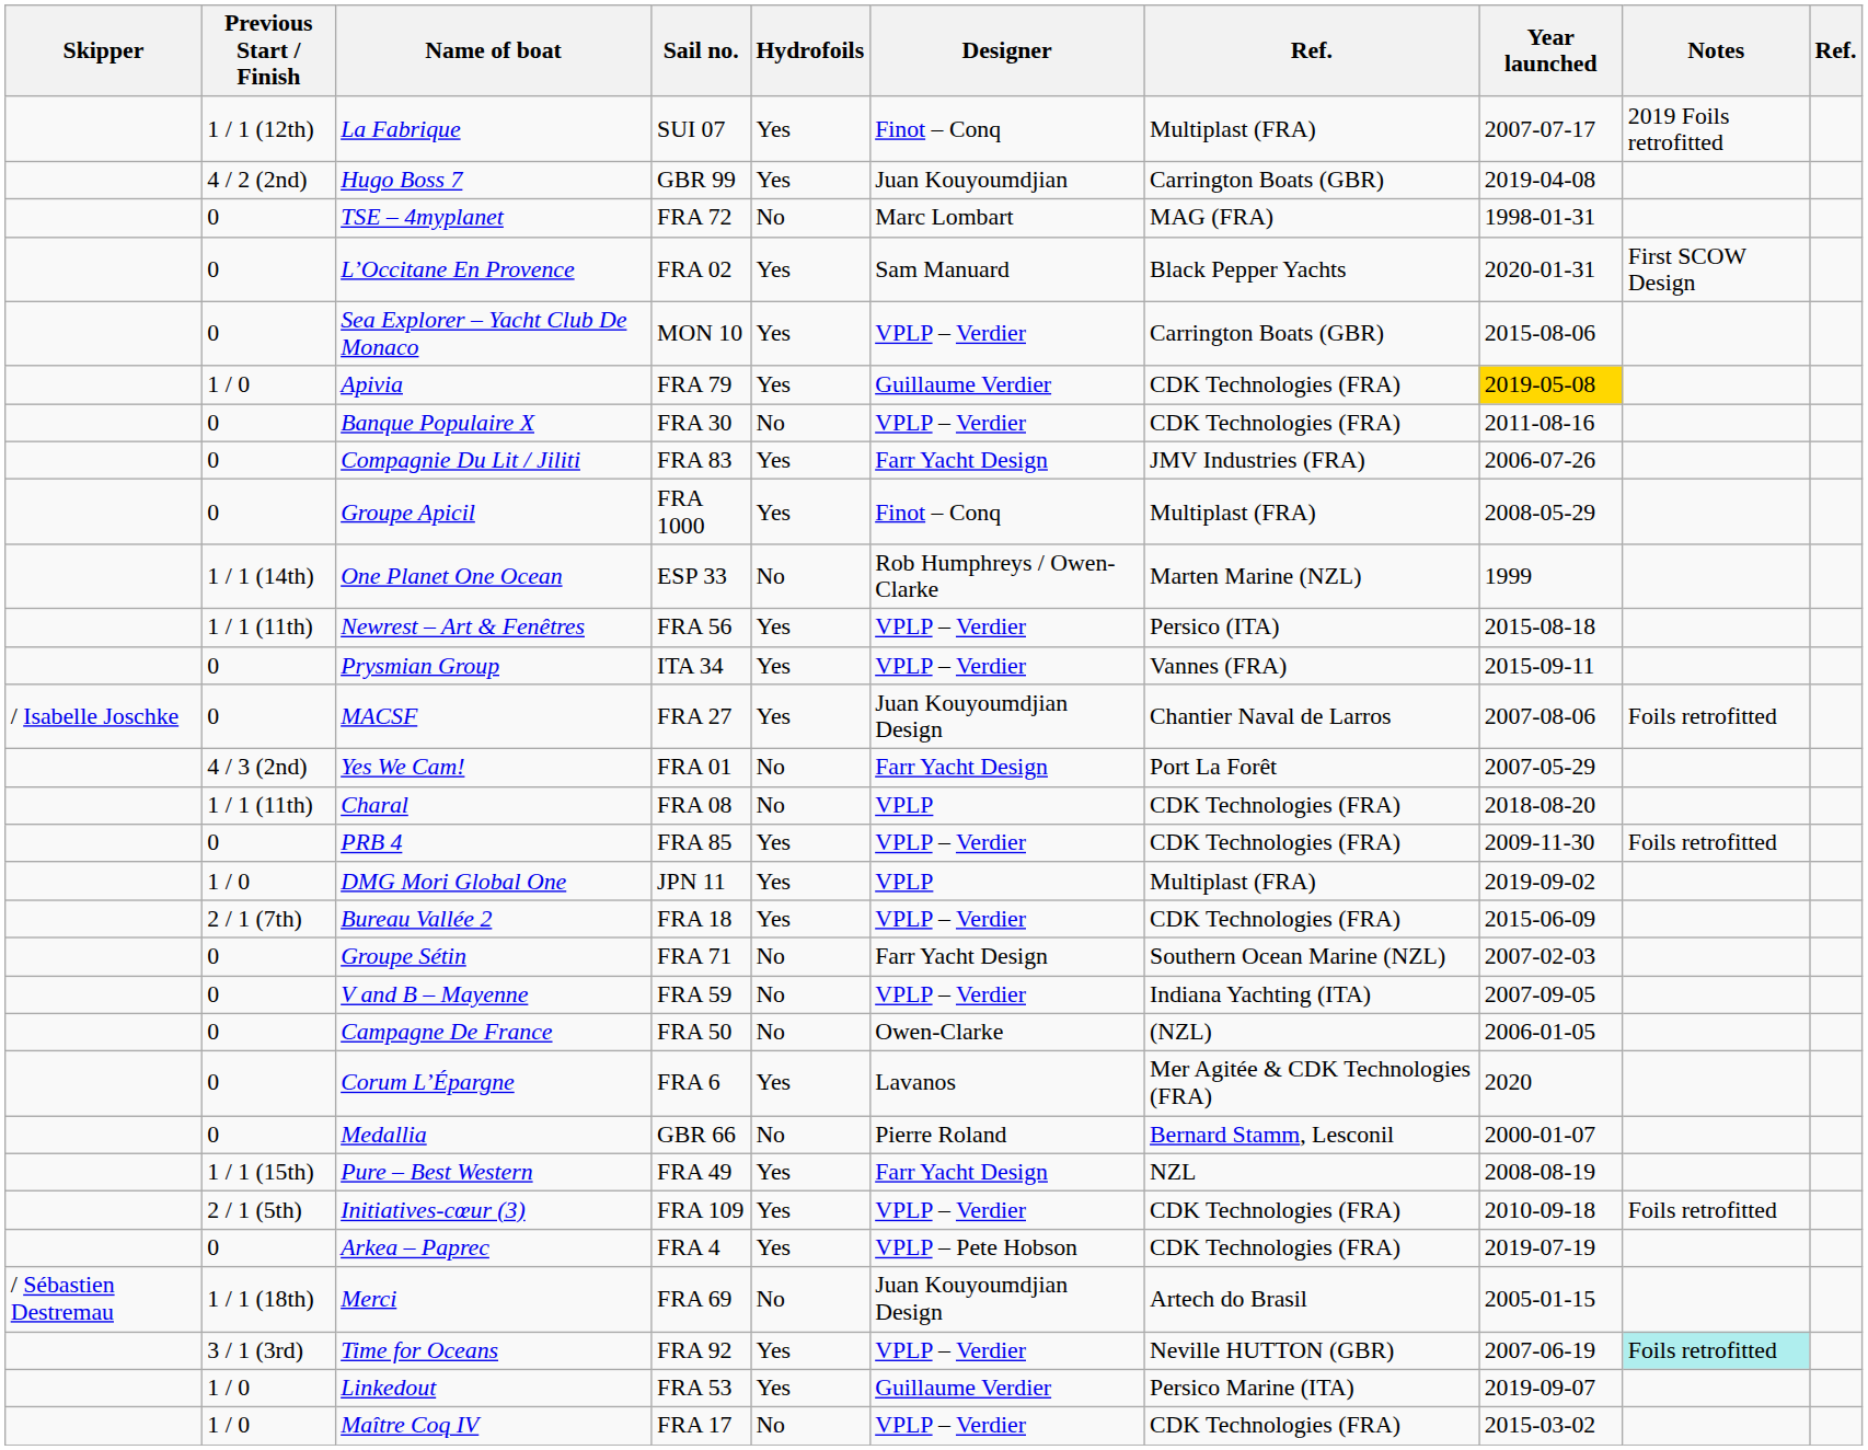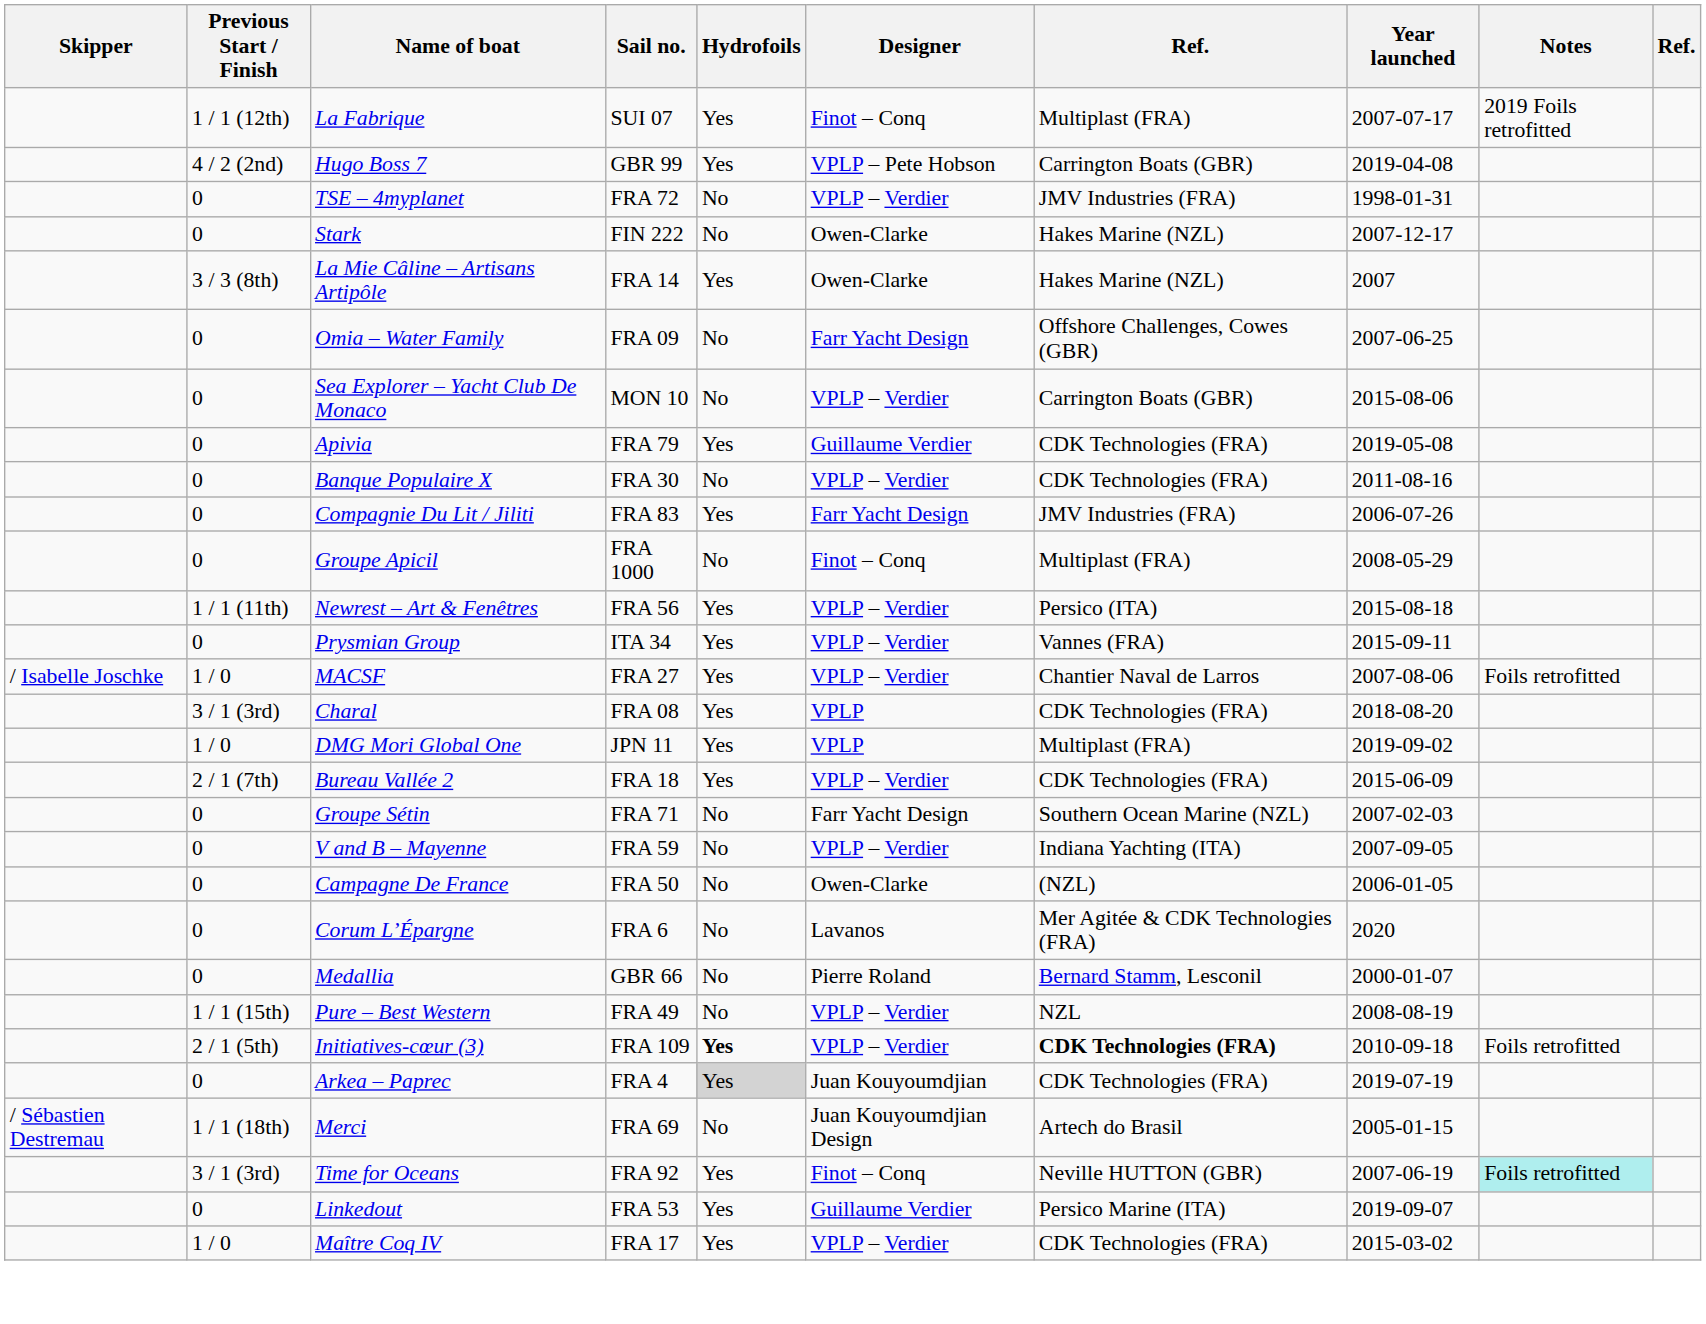Hugo Boss 7 | Designer: Juan Kouyoumdjian -> VPLP – Pete Hobson
TSE – 4myplanet | Designer: Marc Lombart -> VPLP – Verdier
TSE – 4myplanet | column 7: MAG (FRA) -> JMV Industries (FRA)
+ row: 0 | Stark | FIN 222 | No | Owen-Clarke | Hakes Marine (NZL) | 2007-12-17
- row: 0 | L’Occitane En Provence | FRA 02 | Yes | Sam Manuard | Black Pepper Yachts | 2020-01-31 | First SCOW Design
+ row: 3 / 3 (8th) | La Mie Câline – Artisans Artipôle | FRA 14 | Yes | Owen-Clarke | Hakes Marine (NZL) | 2007
+ row: 0 | Omia – Water Family | FRA 09 | No | Farr Yacht Design | Offshore Challenges, Cowes (GBR) | 2007-06-25
Sea Explorer – Yacht Club De Monaco | Hydrofoils: Yes -> No
Apivia | Previous Start / Finish: 1 / 0 -> 0
Apivia | Year launched: gold background -> no background
Groupe Apicil | Hydrofoils: Yes -> No
- row: 1 / 1 (14th) | One Planet One Ocean | ESP 33 | No | Rob Humphreys / Owen-Clarke | Marten Marine (NZL) | 1999
MACSF | Previous Start / Finish: 0 -> 1 / 0
MACSF | Designer: Juan Kouyoumdjian Design -> VPLP – Verdier
- row: 4 / 3 (2nd) | Yes We Cam! | FRA 01 | No | Farr Yacht Design | Port La Forêt | 2007-05-29
Charal | Previous Start / Finish: 1 / 1 (11th) -> 3 / 1 (3rd)
Charal | Hydrofoils: No -> Yes
- row: 0 | PRB 4 | FRA 85 | Yes | VPLP – Verdier | CDK Technologies (FRA) | 2009-11-30 | Foils retrofitted
Corum L’Épargne | Hydrofoils: Yes -> No
Pure – Best Western | Hydrofoils: Yes -> No
Pure – Best Western | Designer: Farr Yacht Design -> VPLP – Verdier
Initiatives-cœur (3) | Hydrofoils: normal -> bold
Initiatives-cœur (3) | column 7: normal -> bold
Arkea – Paprec | Hydrofoils: no background -> lightgrey background
Arkea – Paprec | Designer: VPLP – Pete Hobson -> Juan Kouyoumdjian
Time for Oceans | Designer: VPLP – Verdier -> Finot – Conq
Linkedout | Previous Start / Finish: 1 / 0 -> 0
Maître Coq IV | Hydrofoils: No -> Yes
